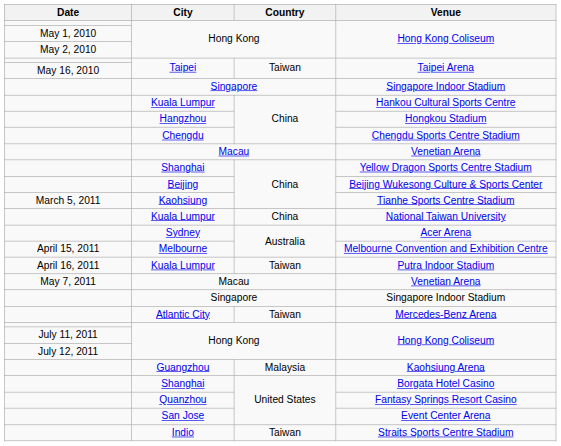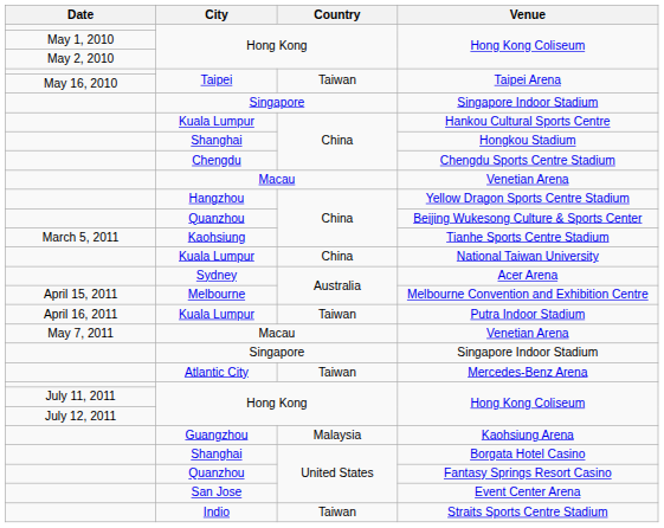Hongkou Stadium | City: Hangzhou -> Shanghai
Yellow Dragon Sports Centre Stadium | City: Shanghai -> Hangzhou
Beijing Wukesong Culture & Sports Center | City: Beijing -> Quanzhou
